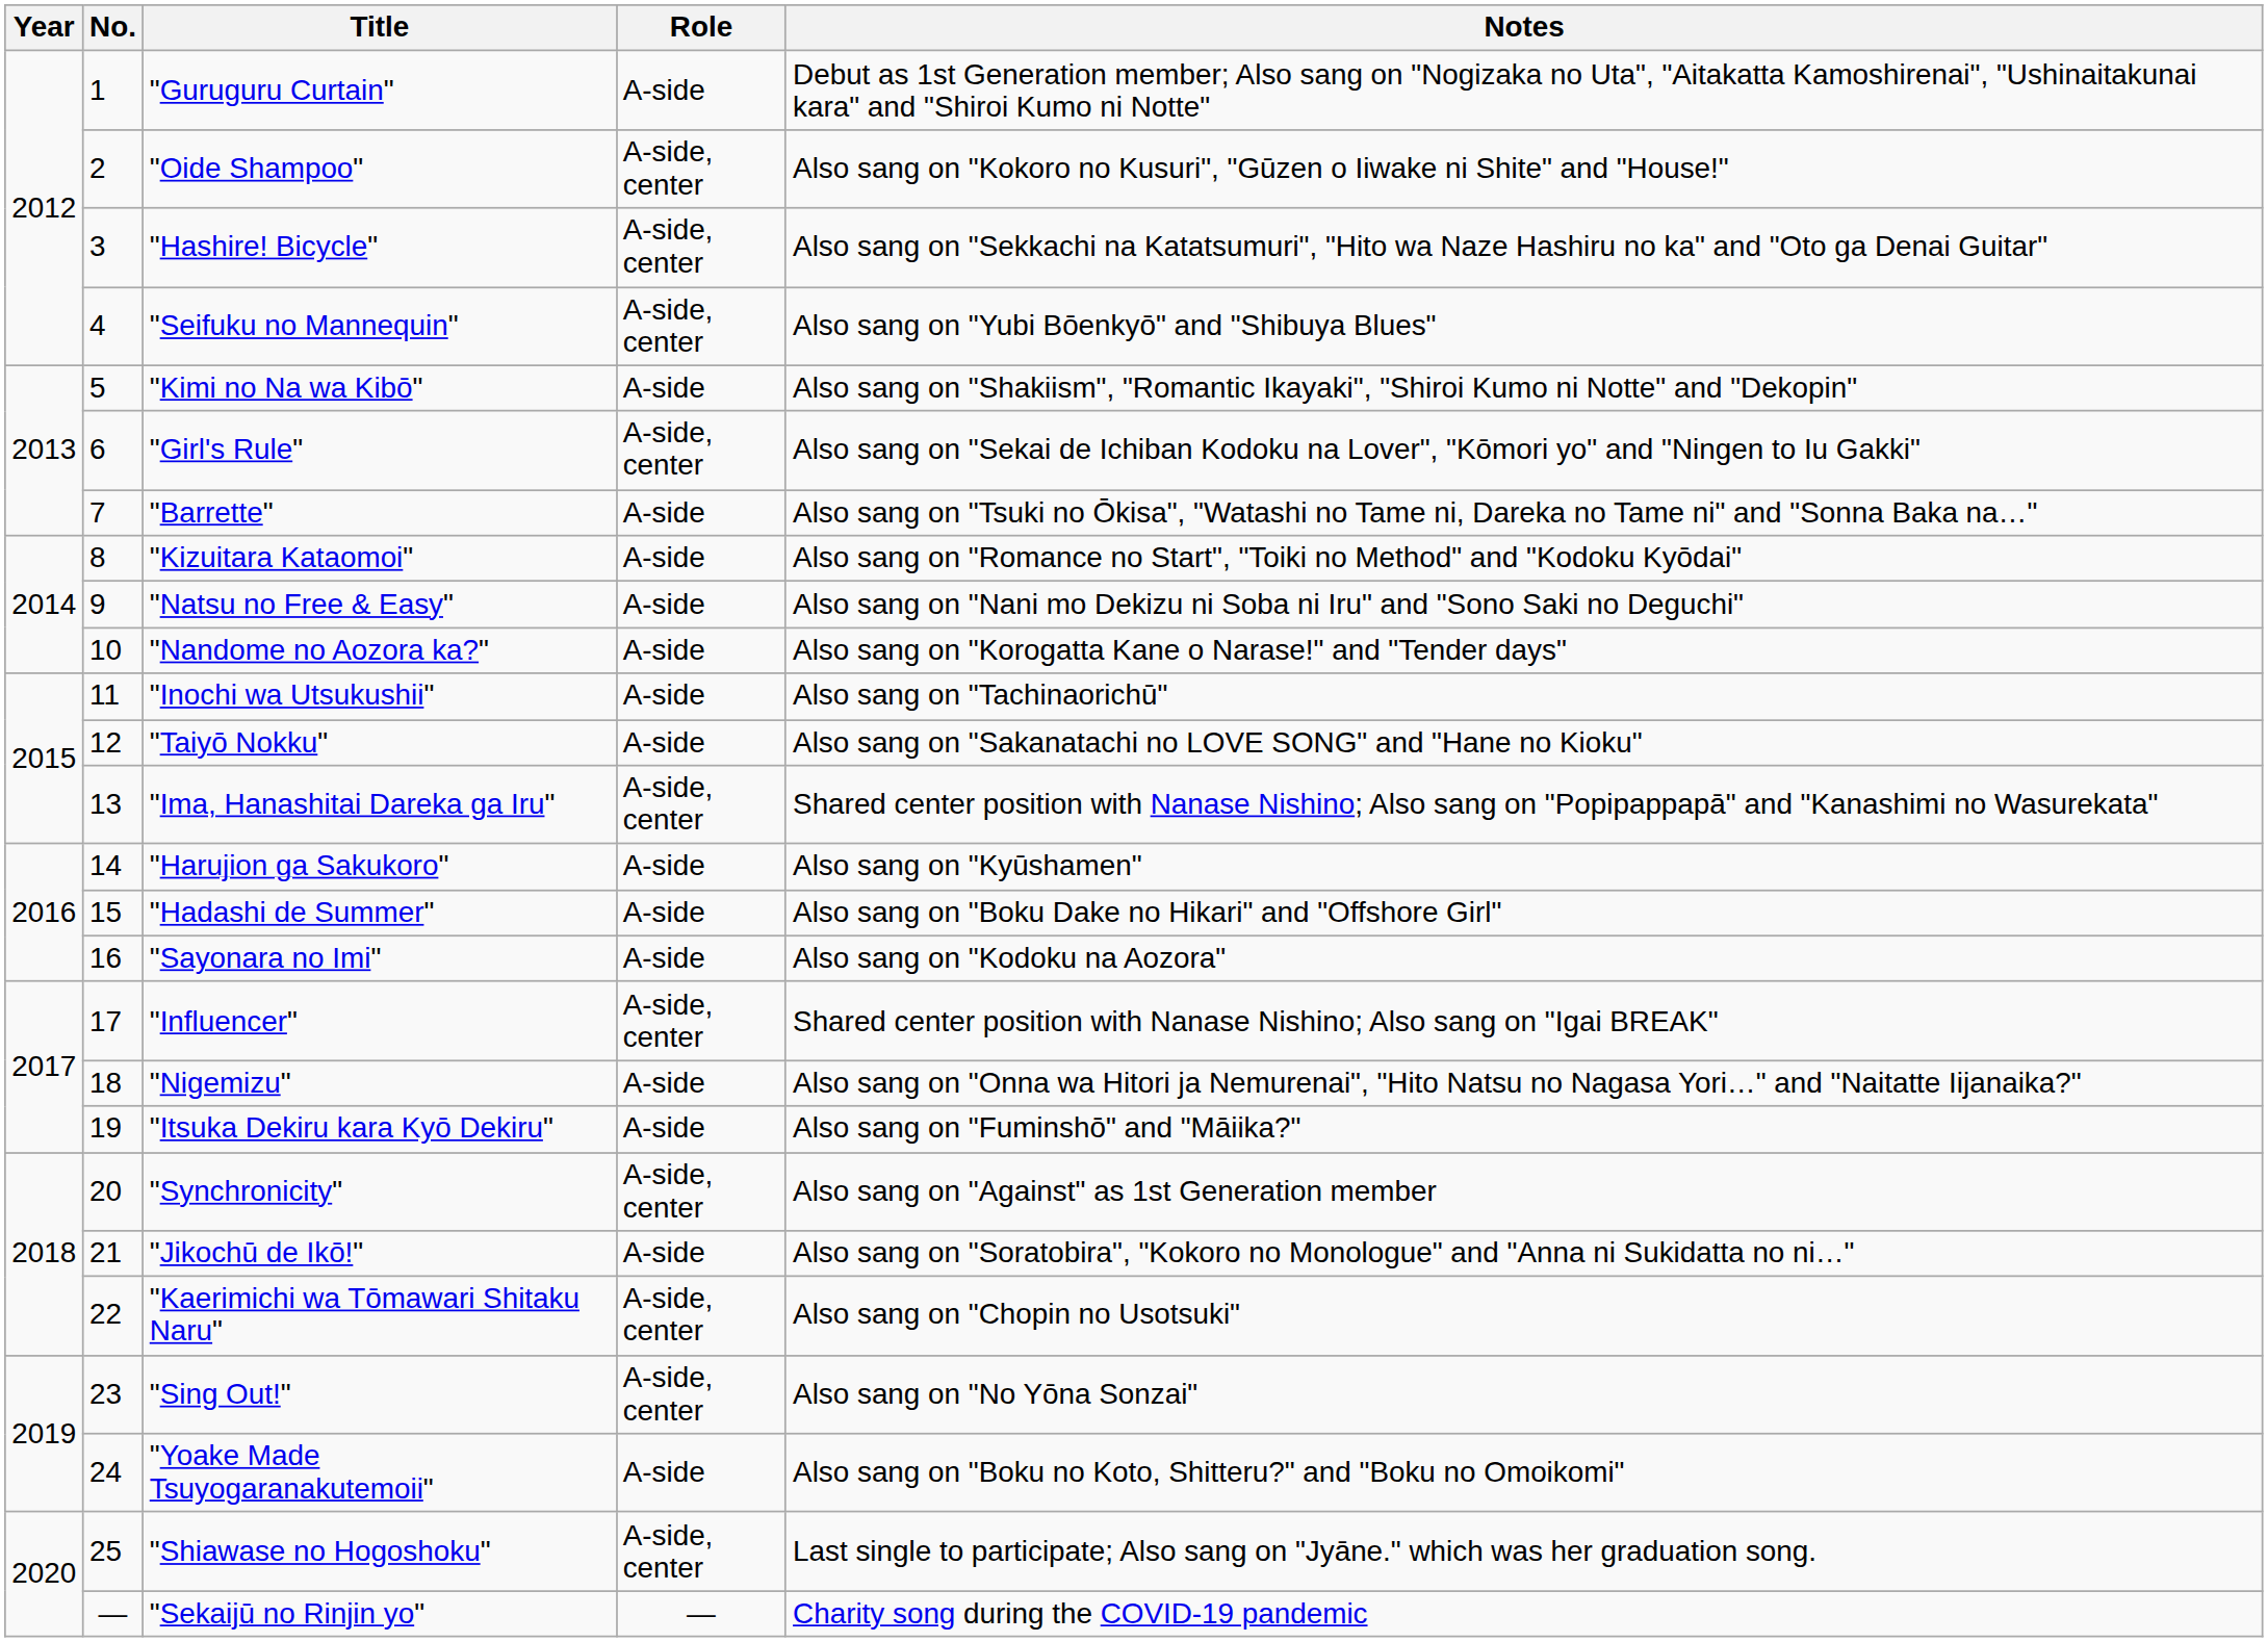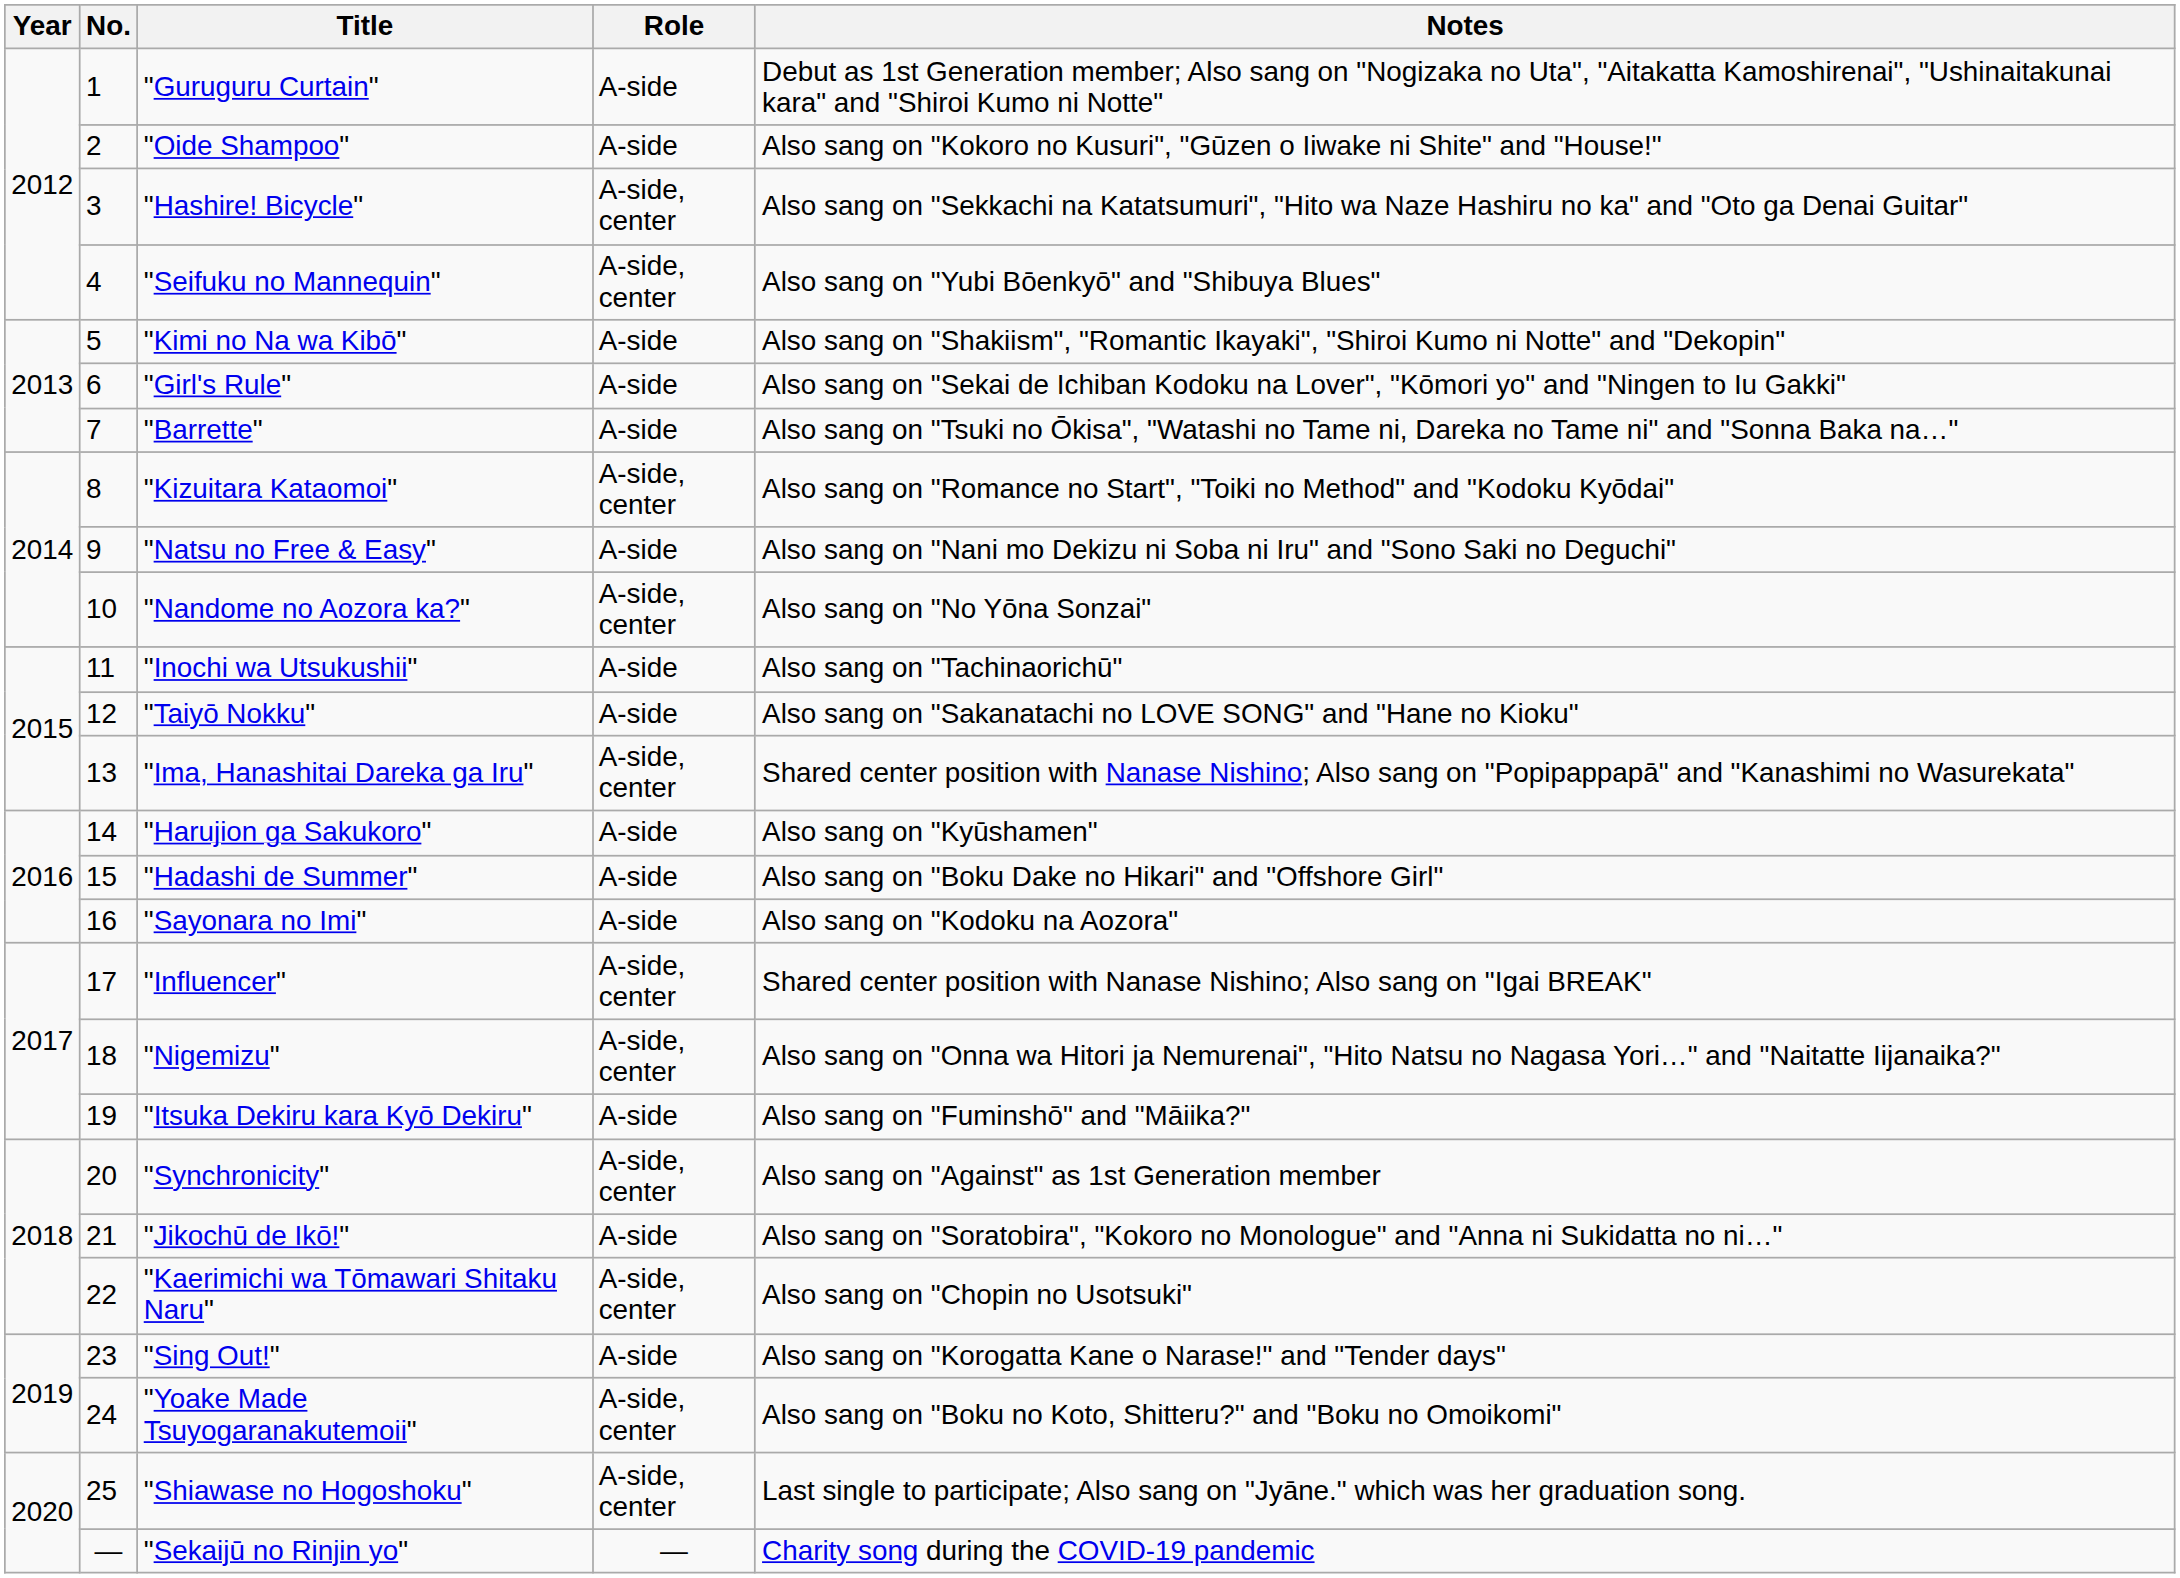"Oide Shampoo" | Role: A-side, center -> A-side
"Girl's Rule" | Role: A-side, center -> A-side
"Kizuitara Kataomoi" | Role: A-side -> A-side, center
"Nandome no Aozora ka?" | Role: A-side -> A-side, center
"Nandome no Aozora ka?" | Notes: Also sang on "Korogatta Kane o Narase!" and "Tender days" -> Also sang on "No Yōna Sonzai"
"Nigemizu" | Role: A-side -> A-side, center
"Sing Out!" | Role: A-side, center -> A-side
"Sing Out!" | Notes: Also sang on "No Yōna Sonzai" -> Also sang on "Korogatta Kane o Narase!" and "Tender days"
"Yoake Made Tsuyogaranakutemoii" | Role: A-side -> A-side, center
